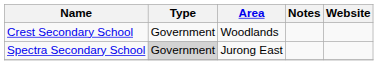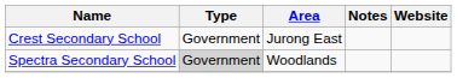Crest Secondary School | Area: Woodlands -> Jurong East
Spectra Secondary School | Area: Jurong East -> Woodlands
